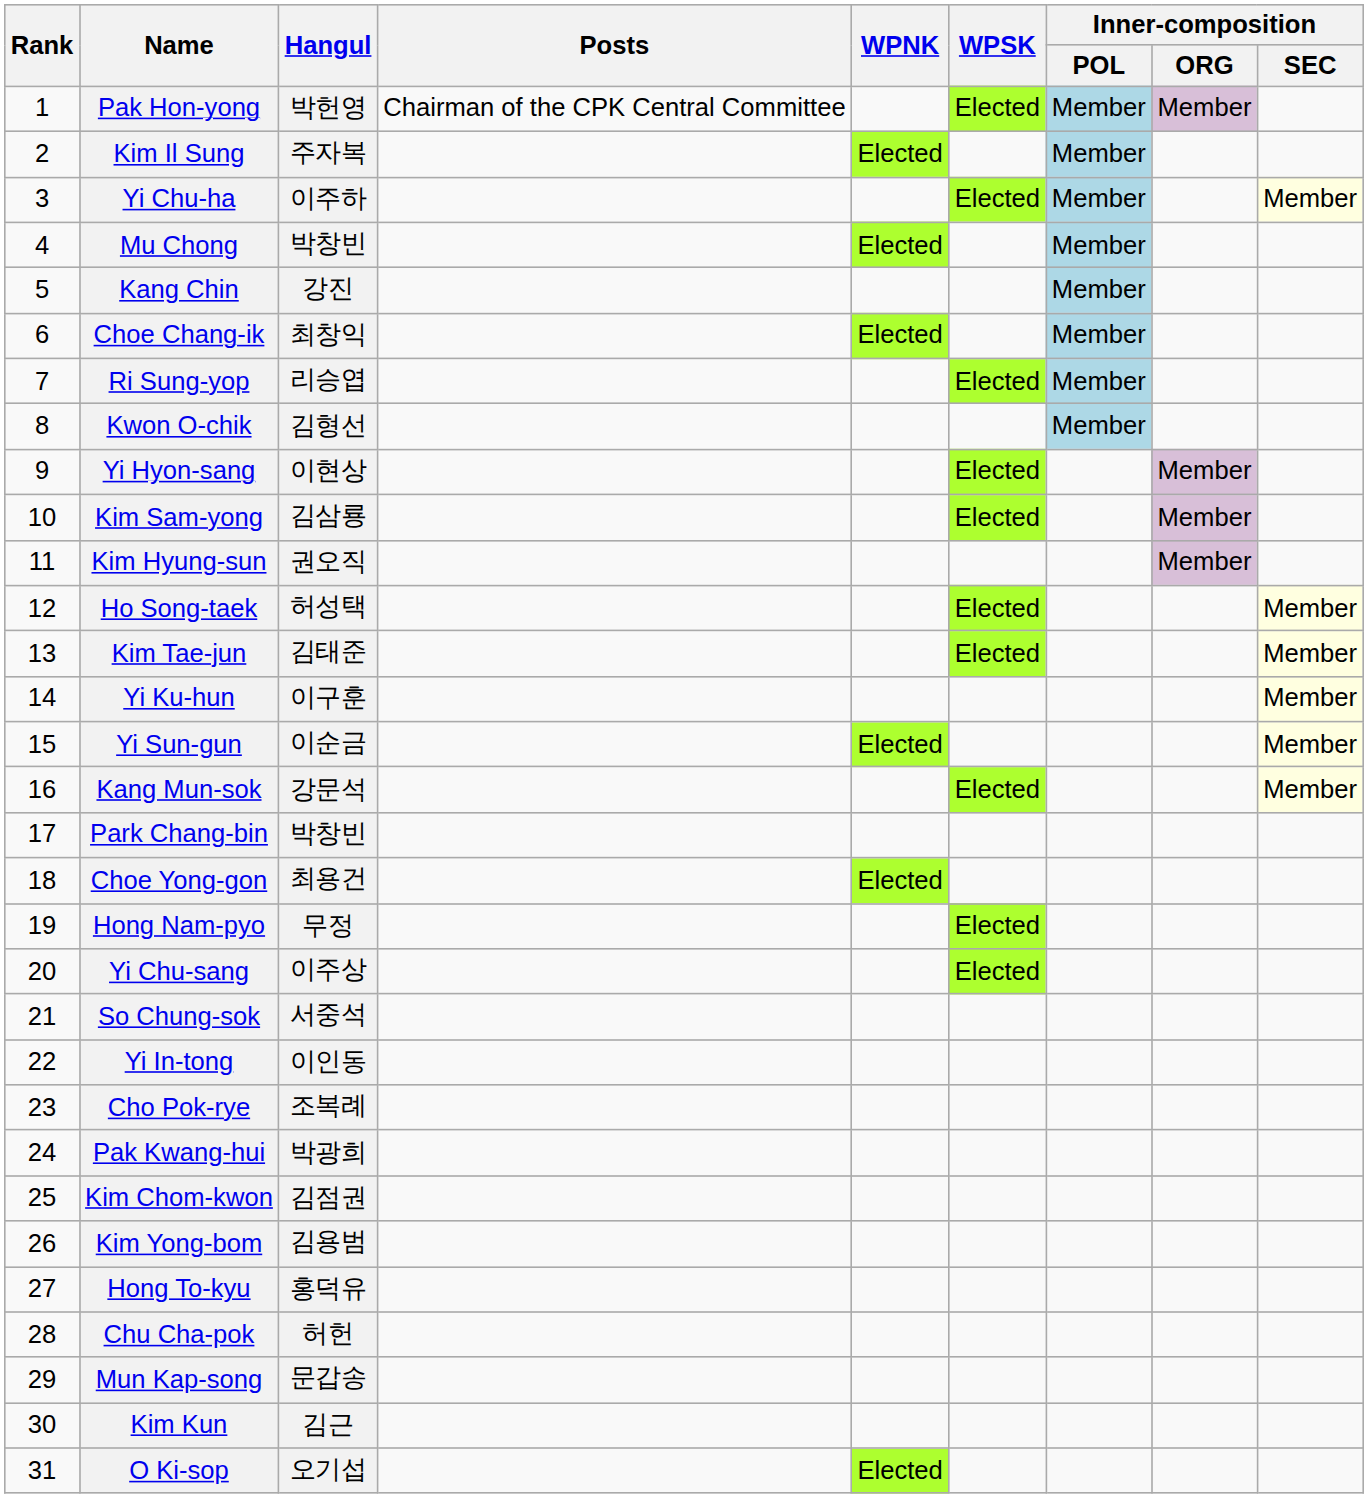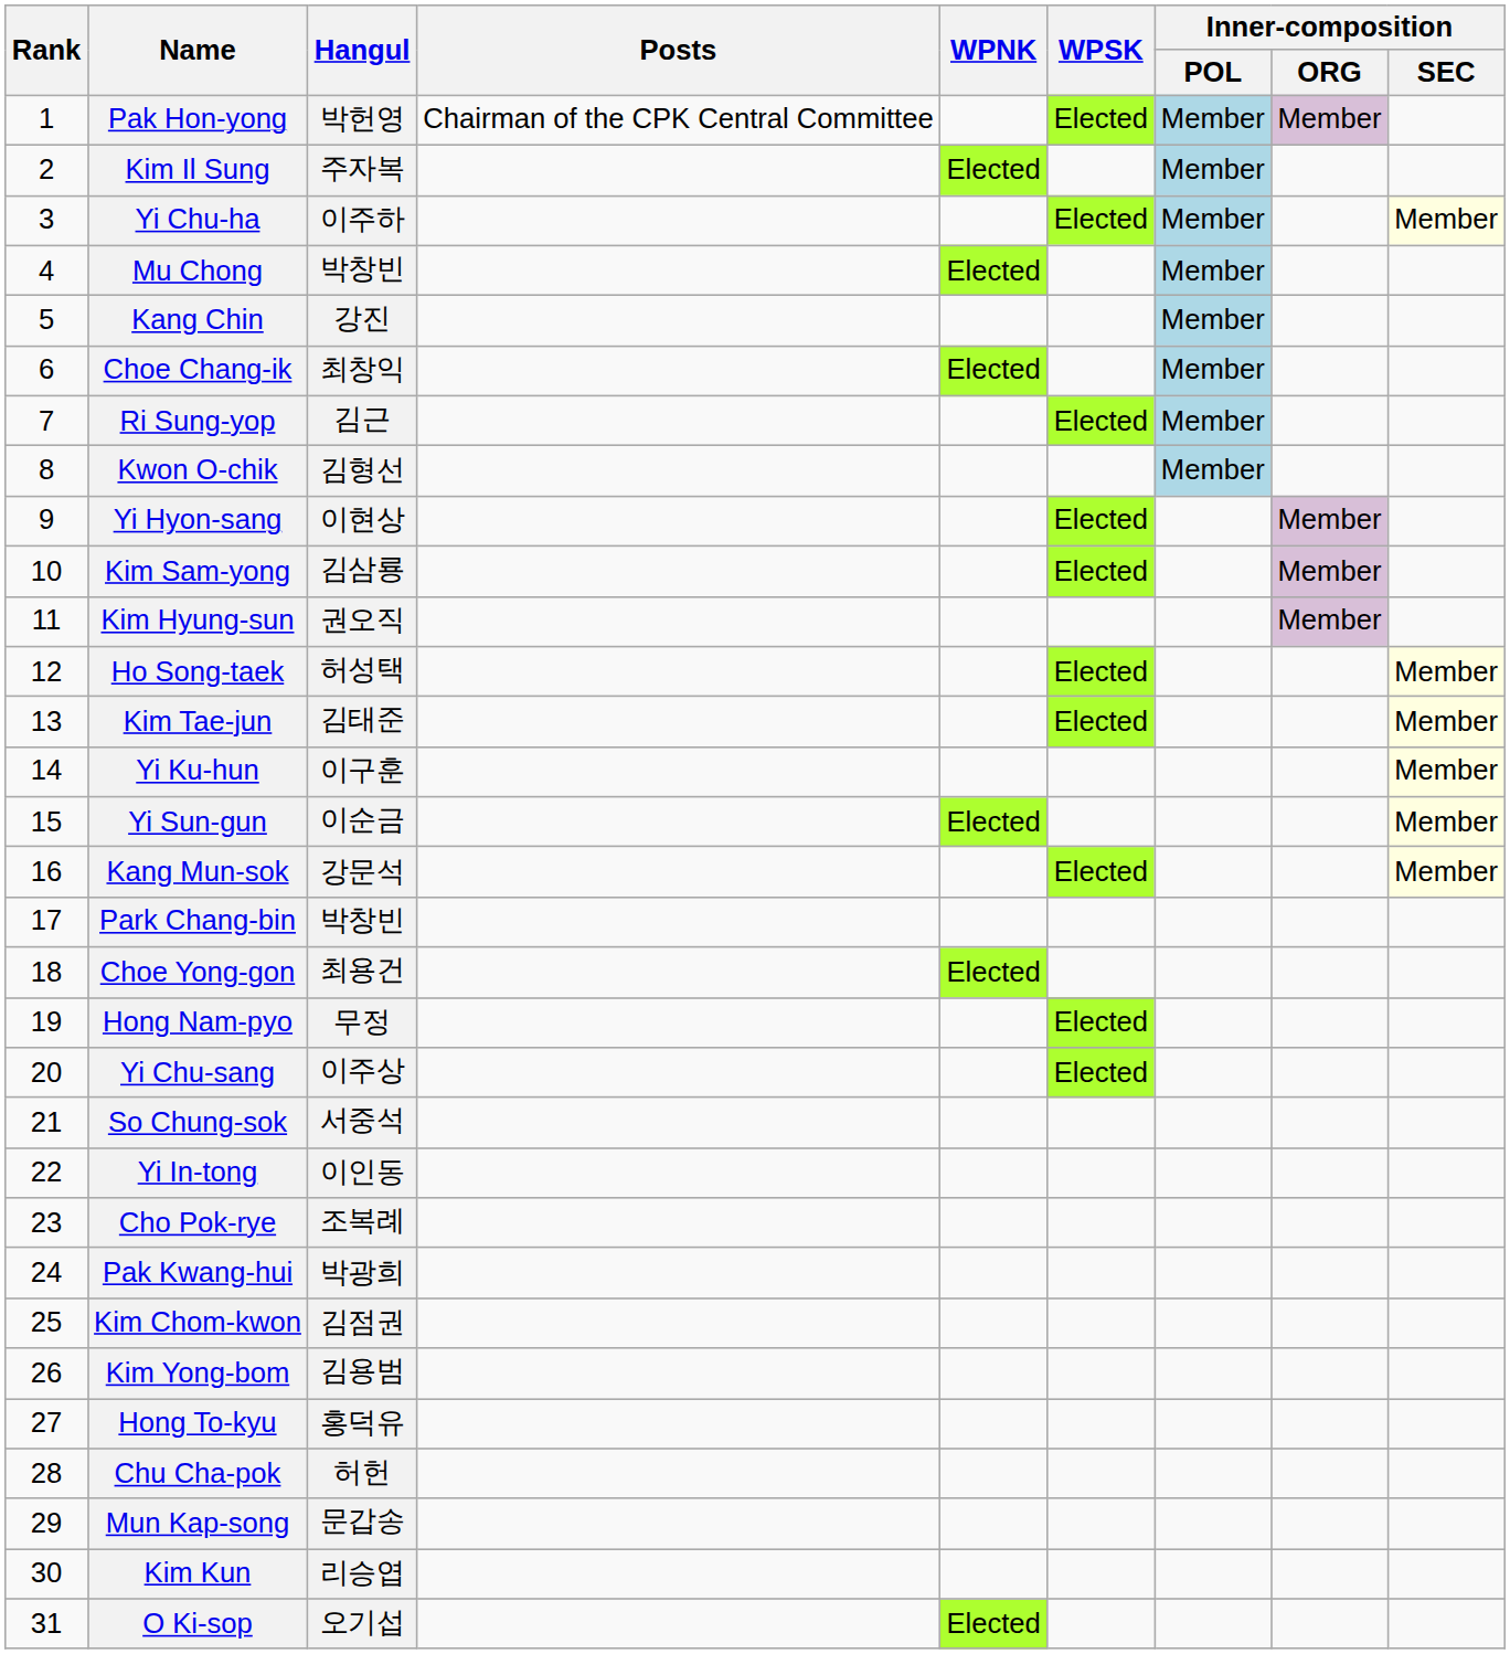Ri Sung-yop | Hangul: 리승엽 -> 김근
Kim Kun | Hangul: 김근 -> 리승엽
